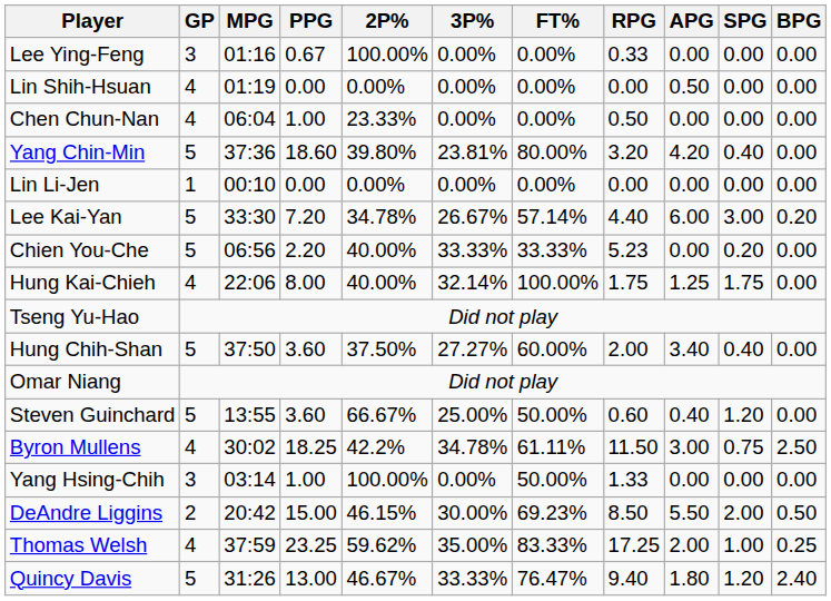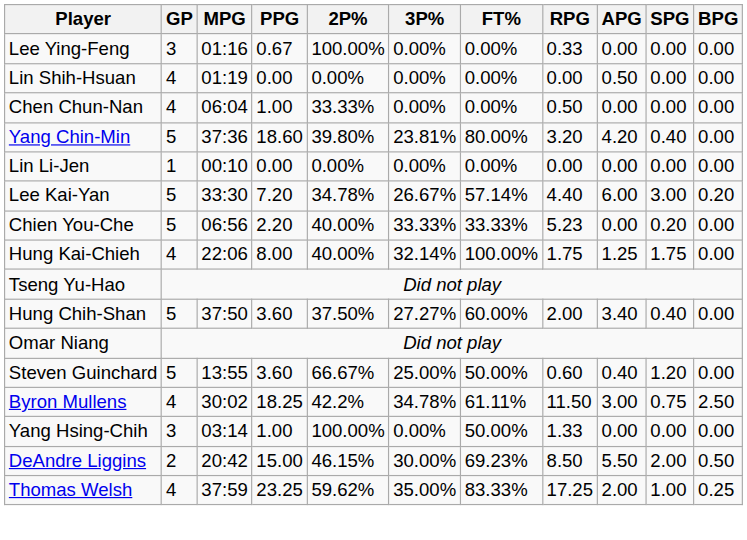Chen Chun-Nan | 2P%: 23.33% -> 33.33%
- row: Quincy Davis | 5 | 31:26 | 13.00 | 46.67% | 33.33% | 76.47% | 9.40 | 1.80 | 1.20 | 2.40
